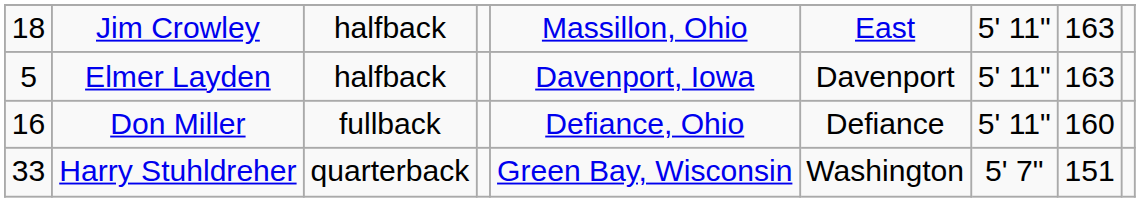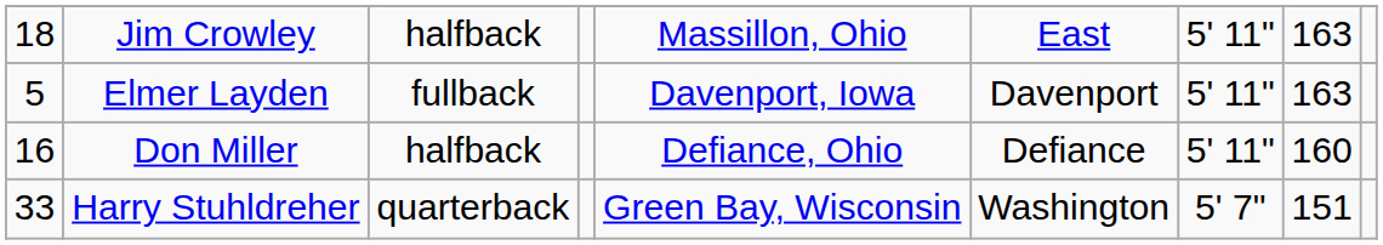Elmer Layden | column 3: halfback -> fullback
Don Miller | column 3: fullback -> halfback
